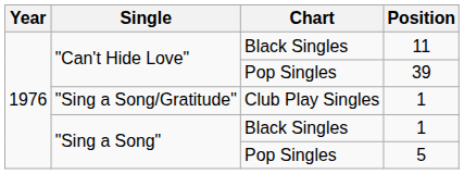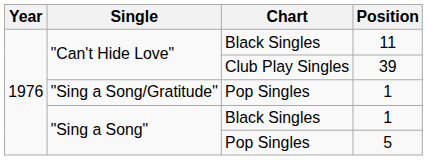39 | Chart: Pop Singles -> Club Play Singles
"Sing a Song/Gratitude" / 1 | Chart: Club Play Singles -> Pop Singles
